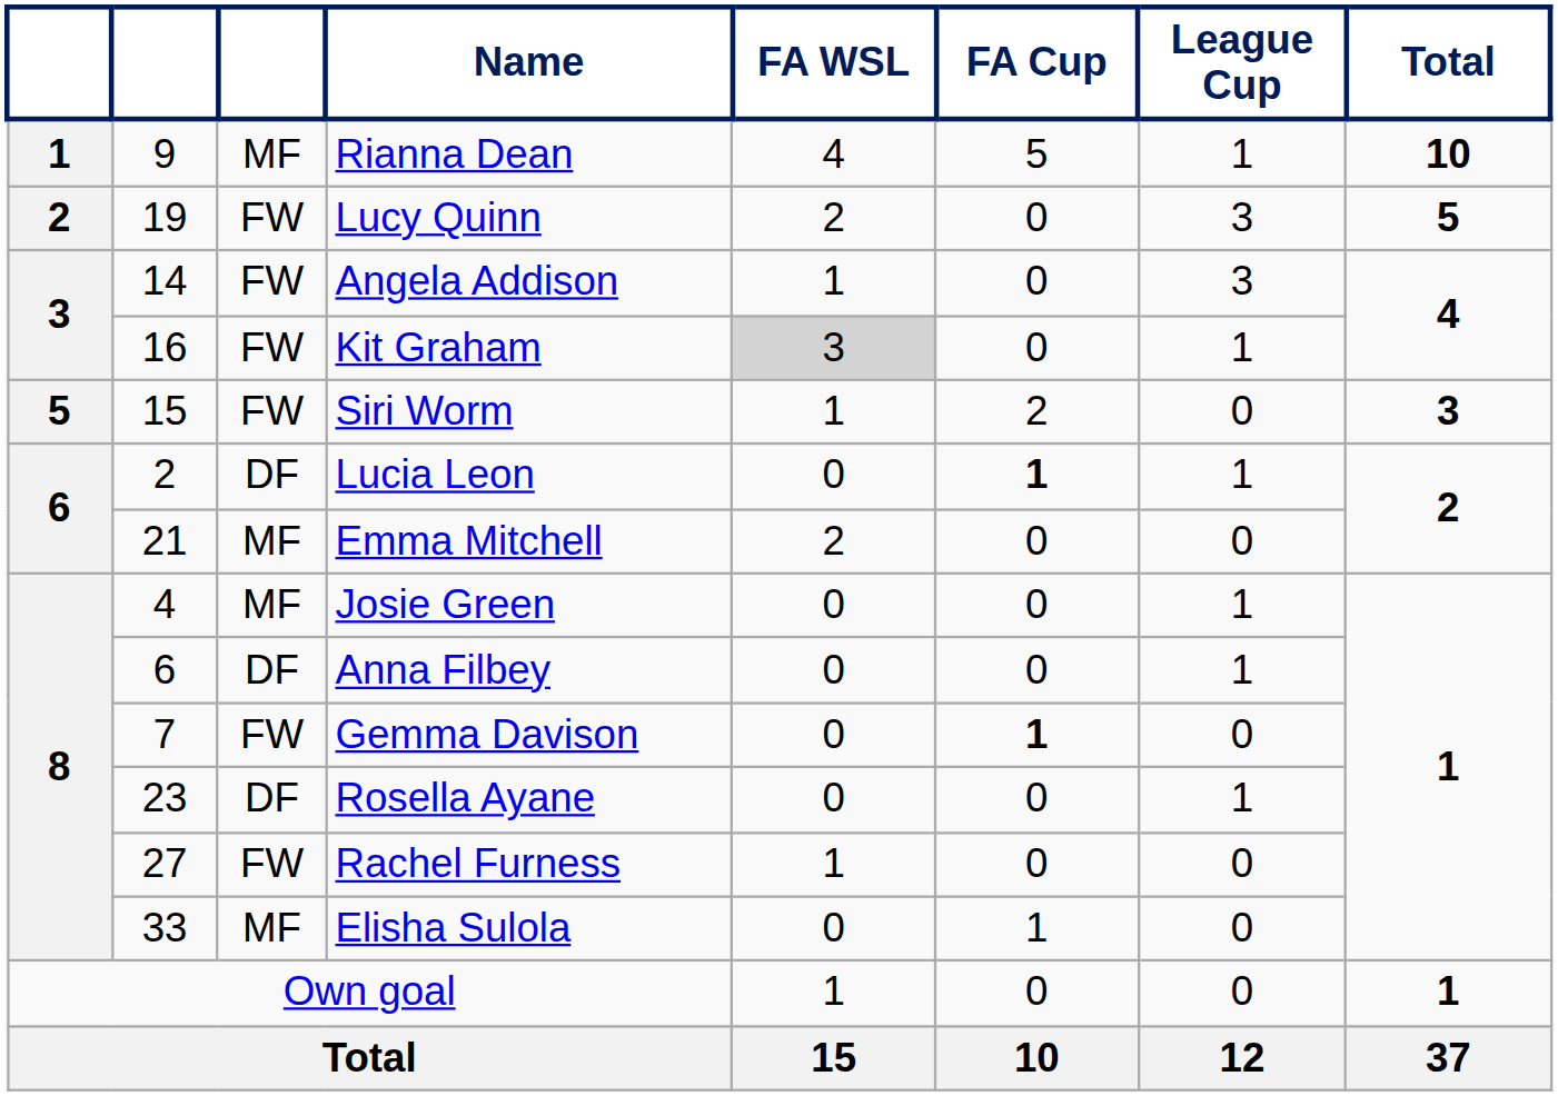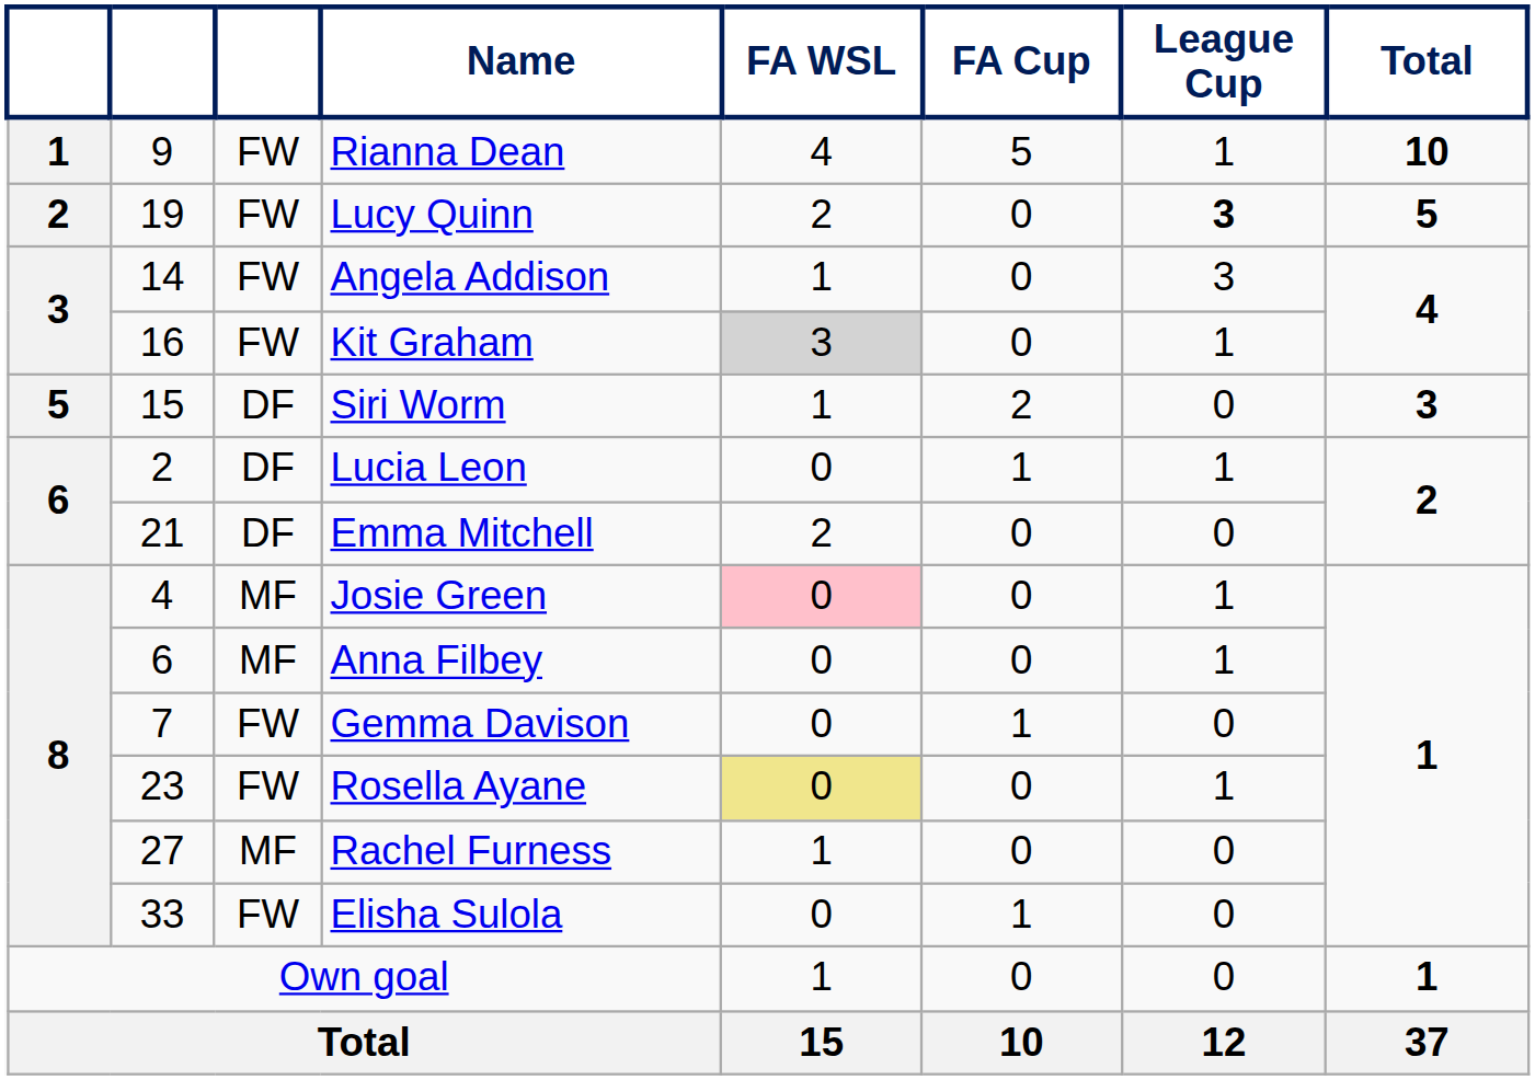Rianna Dean | column 3: MF -> FW
Lucy Quinn | League Cup: normal -> bold
Siri Worm | column 3: FW -> DF
Lucia Leon | FA Cup: bold -> normal
Emma Mitchell | column 3: MF -> DF
Josie Green | FA WSL: no background -> pink background
Anna Filbey | column 3: DF -> MF
Gemma Davison | FA Cup: bold -> normal
Rosella Ayane | column 3: DF -> FW
Rosella Ayane | FA WSL: no background -> khaki background
Rachel Furness | column 3: FW -> MF
Elisha Sulola | column 3: MF -> FW
